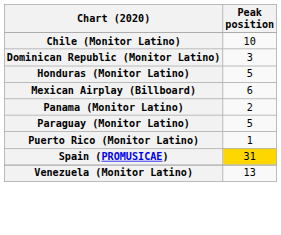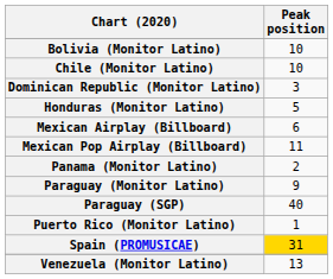+ row: Bolivia (Monitor Latino) | 10
+ row: Mexican Pop Airplay (Billboard) | 11
Paraguay (Monitor Latino) | Peak position: 5 -> 9
+ row: Paraguay (SGP) | 40
